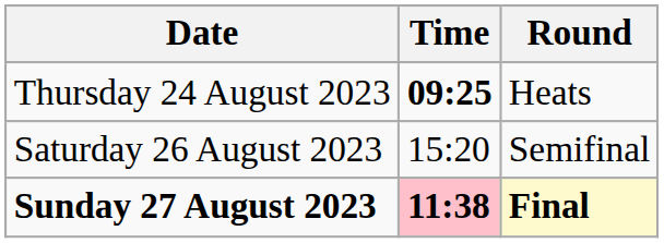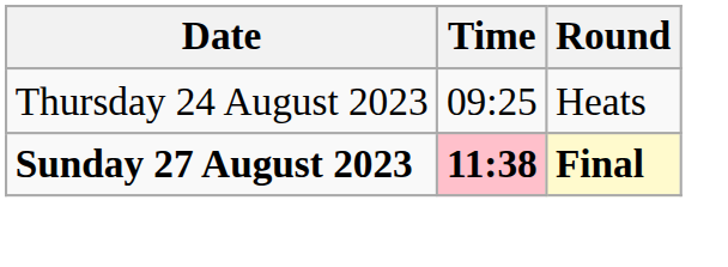Thursday 24 August 2023 | Time: bold -> normal
- row: Saturday 26 August 2023 | 15:20 | Semifinal
